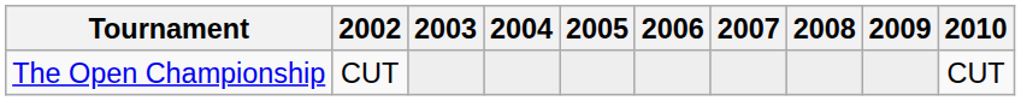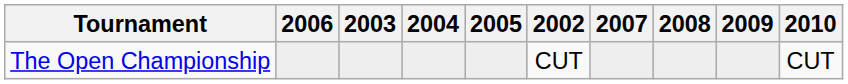columns swapped: 2002 <-> 2006
